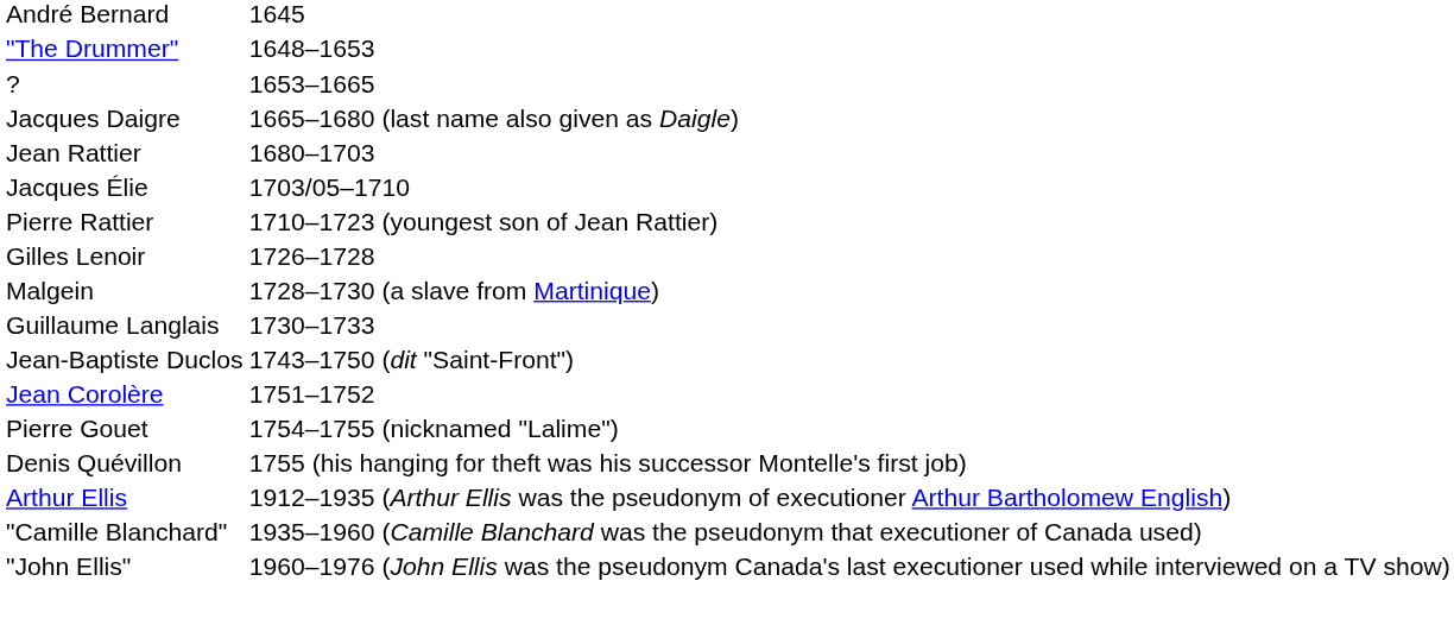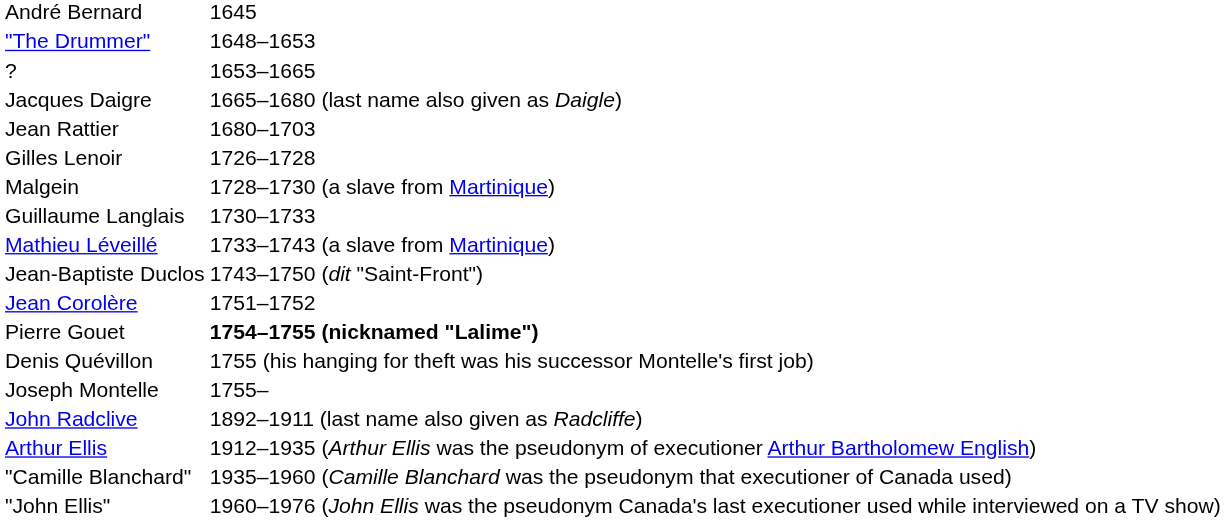- row: Jacques Élie | 1703/05–1710
- row: Pierre Rattier | 1710–1723 (youngest son of Jean Rattier)
+ row: Mathieu Léveillé | 1733–1743 (a slave from Martinique)
Pierre Gouet | column 2: normal -> bold
+ row: Joseph Montelle | 1755–
+ row: John Radclive | 1892–1911 (last name also given as Radcliffe)
